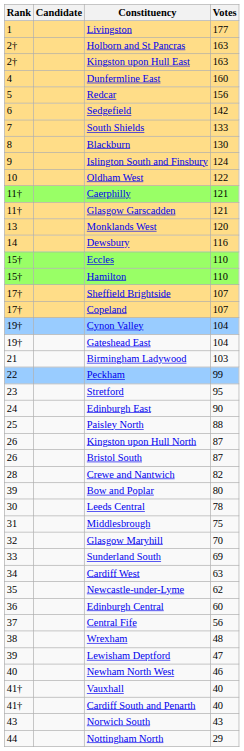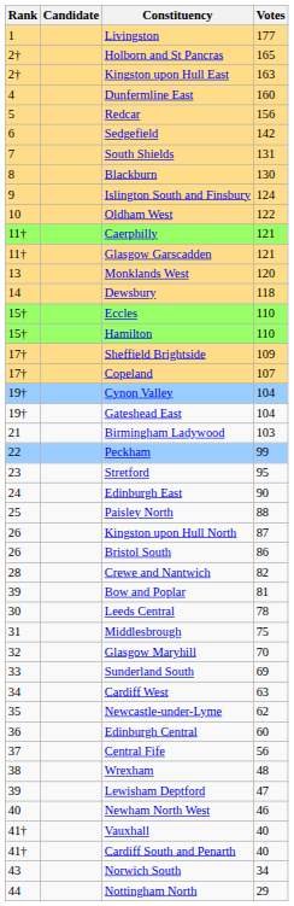Holborn and St Pancras | Votes: 163 -> 165
South Shields | Votes: 133 -> 131
Dewsbury | Votes: 116 -> 118
Sheffield Brightside | Votes: 107 -> 109
Bristol South | Votes: 87 -> 86
Bow and Poplar | Votes: 80 -> 81
Norwich South | Votes: 43 -> 34
